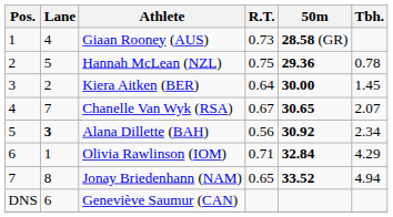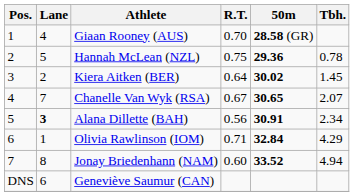Giaan Rooney (AUS) | R.T.: 0.73 -> 0.70
Kiera Aitken (BER) | 50m: 30.00 -> 30.02
Alana Dillette (BAH) | 50m: 30.92 -> 30.91
Jonay Briedenhann (NAM) | R.T.: 0.65 -> 0.60
